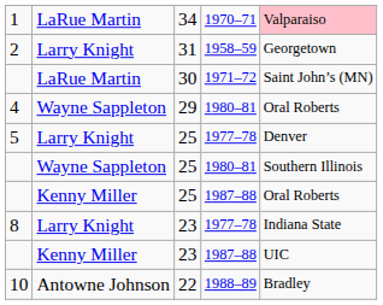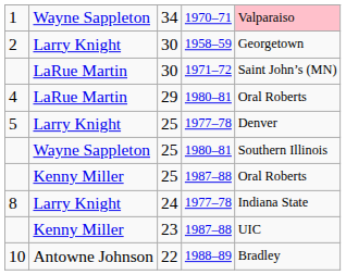1 | column 2: LaRue Martin -> Wayne Sappleton
2 | column 3: 31 -> 30
4 | column 2: Wayne Sappleton -> LaRue Martin
8 | column 3: 23 -> 24
